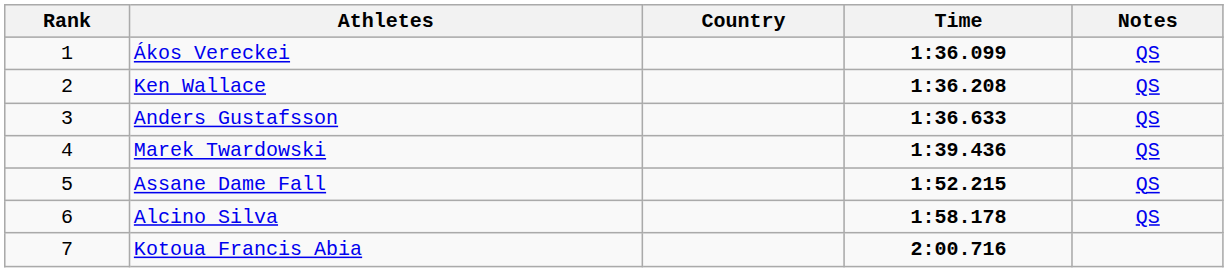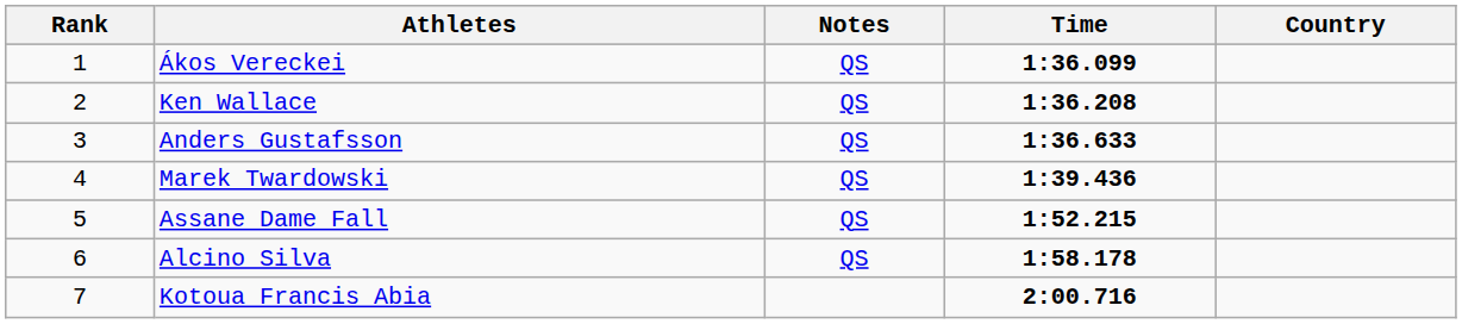columns swapped: Country <-> Notes
